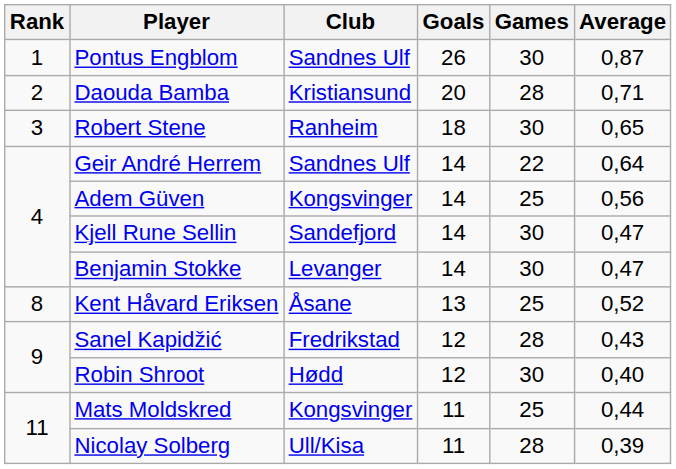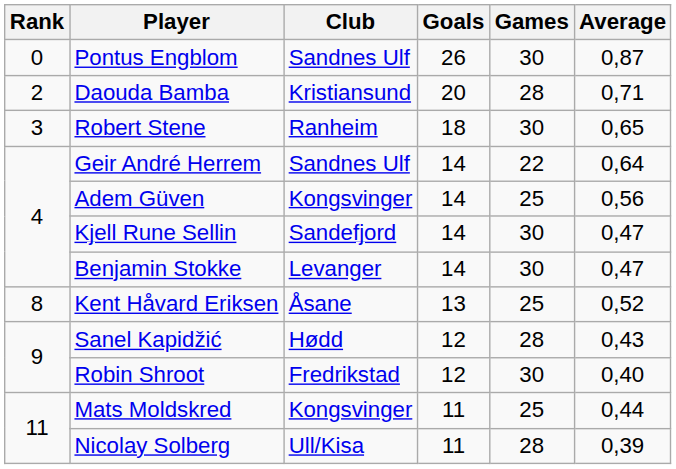Pontus Engblom | Rank: 1 -> 0
Sanel Kapidžić | Club: Fredrikstad -> Hødd
Robin Shroot | Club: Hødd -> Fredrikstad
